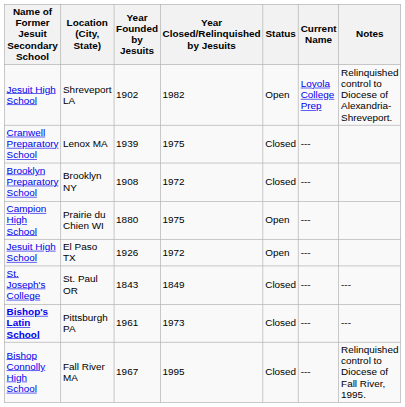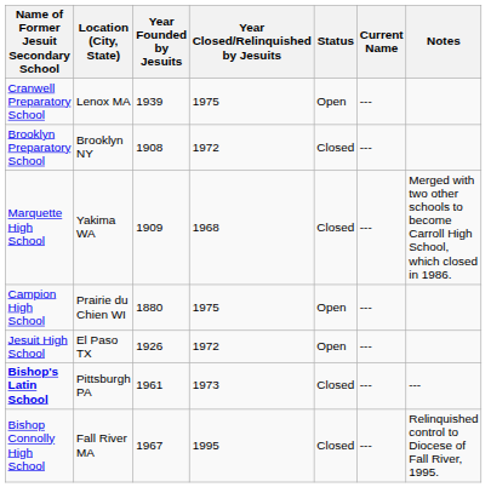- row: Jesuit High School | Shreveport LA | 1902 | 1982 | Open | Loyola College Prep | Relinquished control to Diocese of Alexandria-Shreveport.
Lenox MA | Status: Closed -> Open
+ row: Marquette High School | Yakima WA | 1909 | 1968 | Closed | --- | Merged with two other schools to become Carroll High School, which closed in 1986.
- row: St. Joseph's College | St. Paul OR | 1843 | 1849 | Closed | --- | ---
